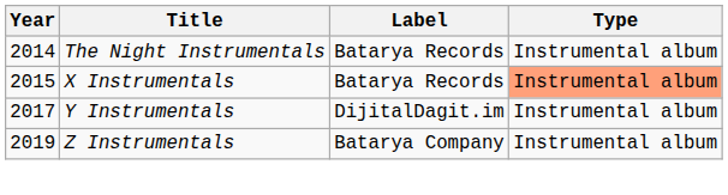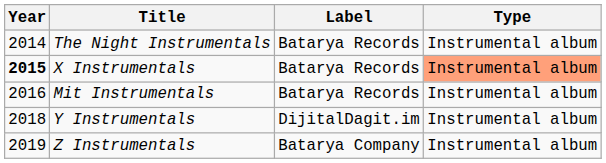X Instrumentals | Year: normal -> bold
+ row: 2016 | Mit Instrumentals | Batarya Records | Instrumental album
Y Instrumentals | Year: 2017 -> 2018
